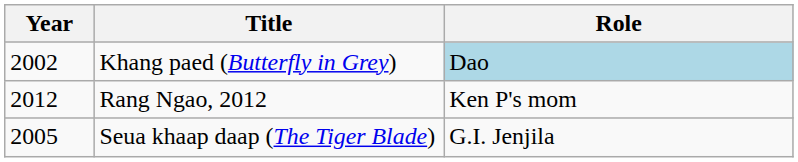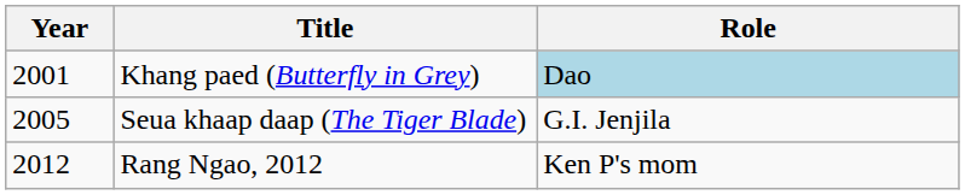Khang paed (Butterfly in Grey) | Year: 2002 -> 2001
rows swapped: Seua khaap daap (The Tiger Blade) <-> Rang Ngao, 2012
